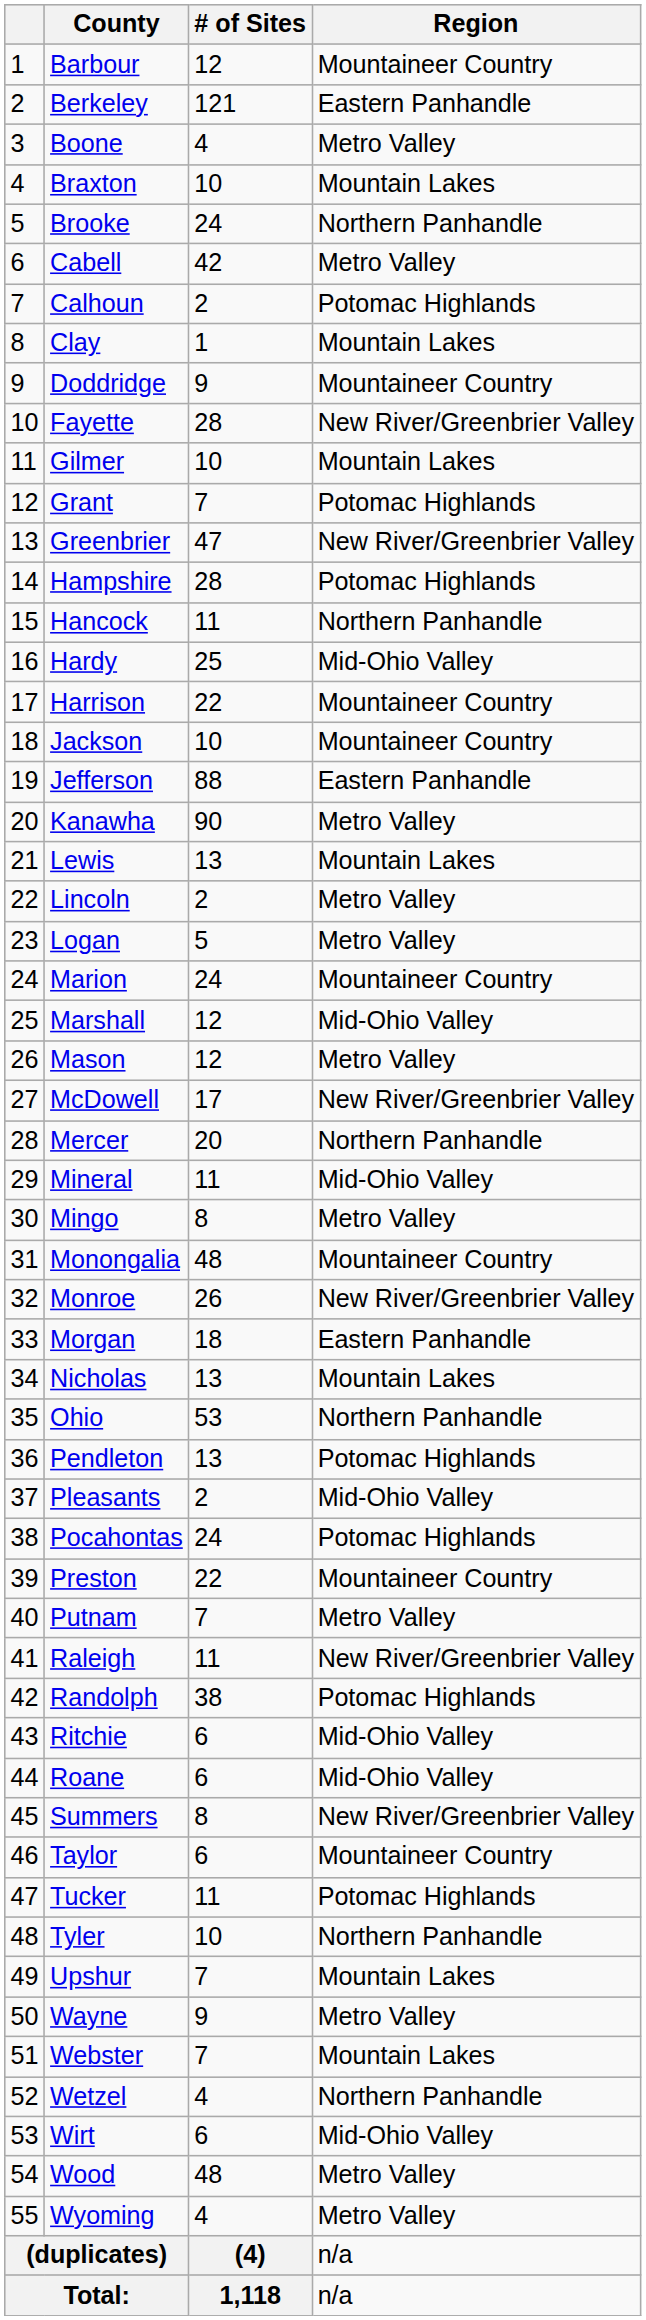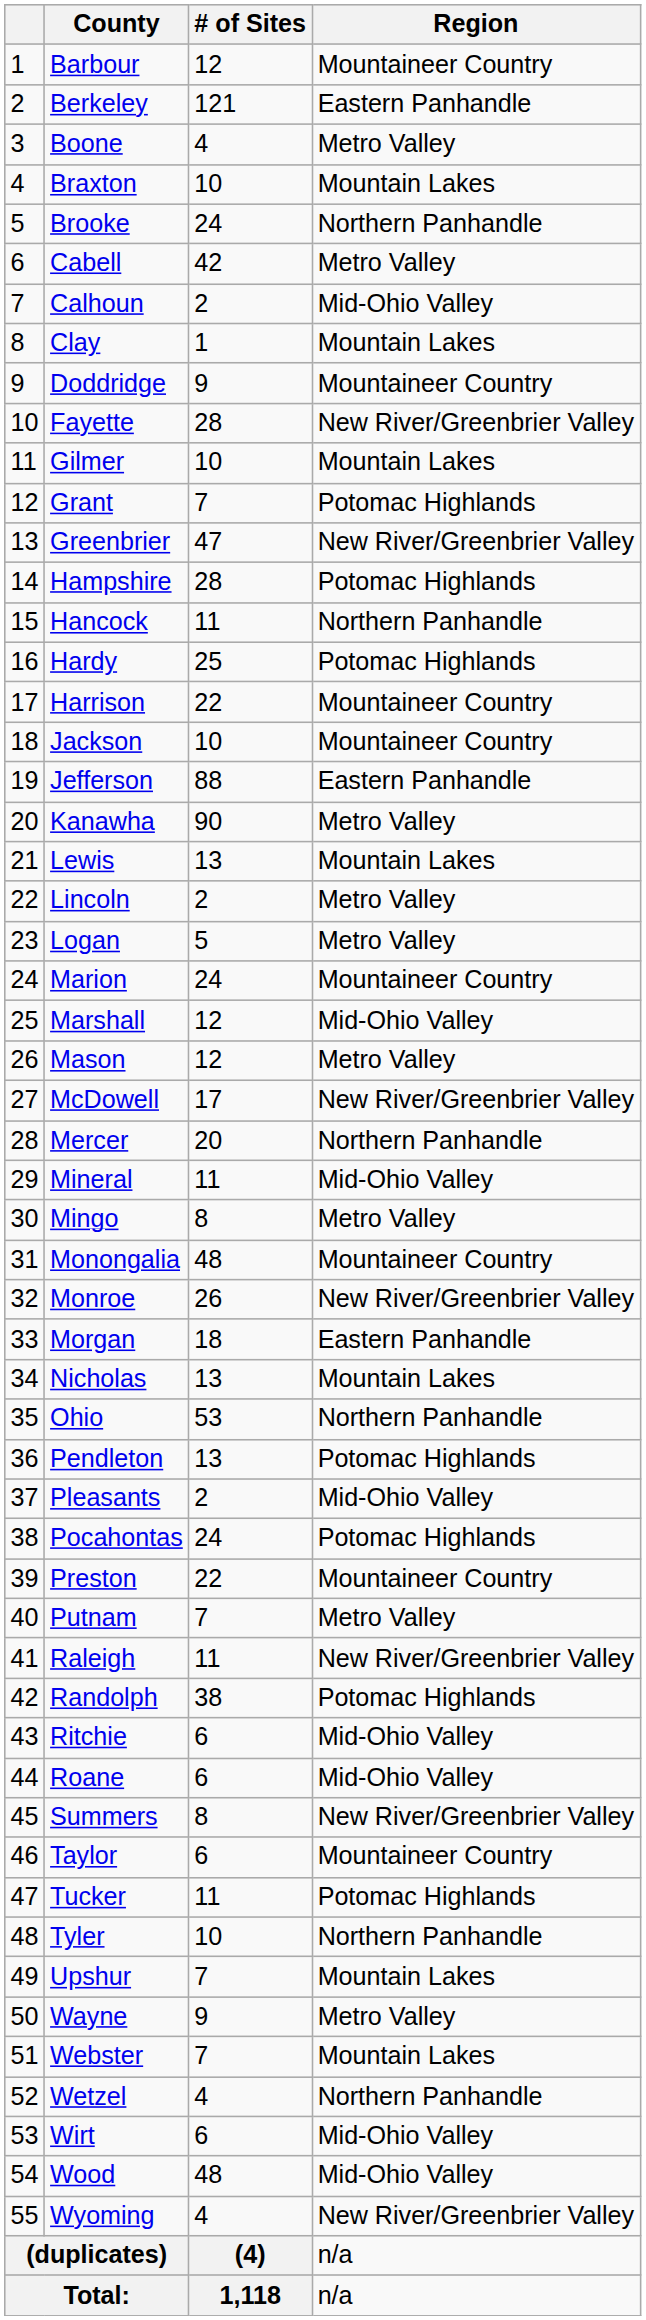Calhoun | Region: Potomac Highlands -> Mid-Ohio Valley
Hardy | Region: Mid-Ohio Valley -> Potomac Highlands
Wood | Region: Metro Valley -> Mid-Ohio Valley
Wyoming | Region: Metro Valley -> New River/Greenbrier Valley
